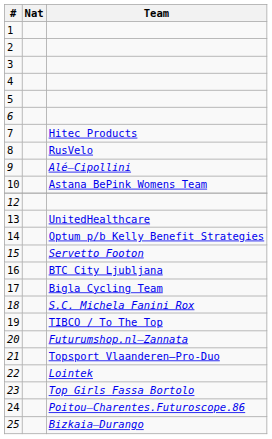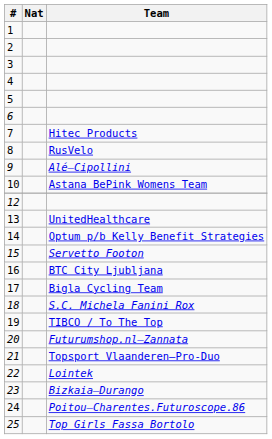23 | Team: Top Girls Fassa Bortolo -> Bizkaia–Durango
25 | Team: Bizkaia–Durango -> Top Girls Fassa Bortolo
